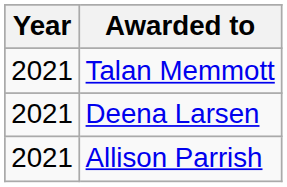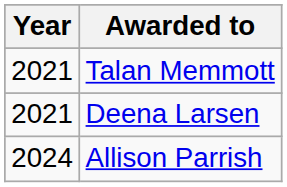Allison Parrish | Year: 2021 -> 2024
